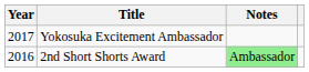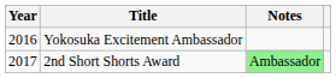Yokosuka Excitement Ambassador | Year: 2017 -> 2016
2nd Short Shorts Award | Year: 2016 -> 2017
